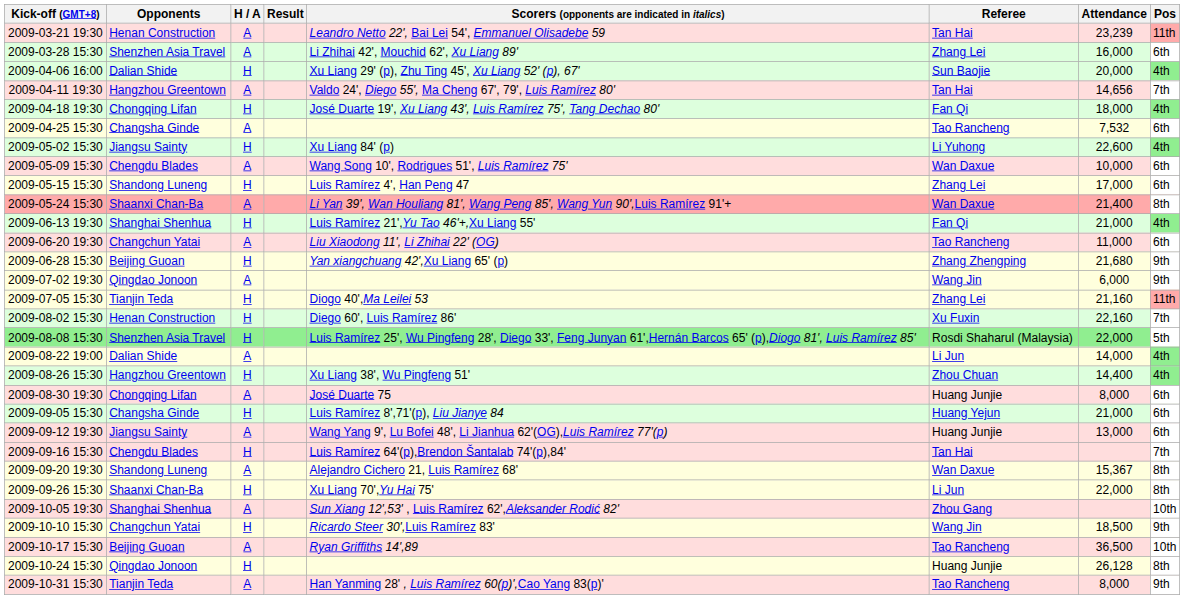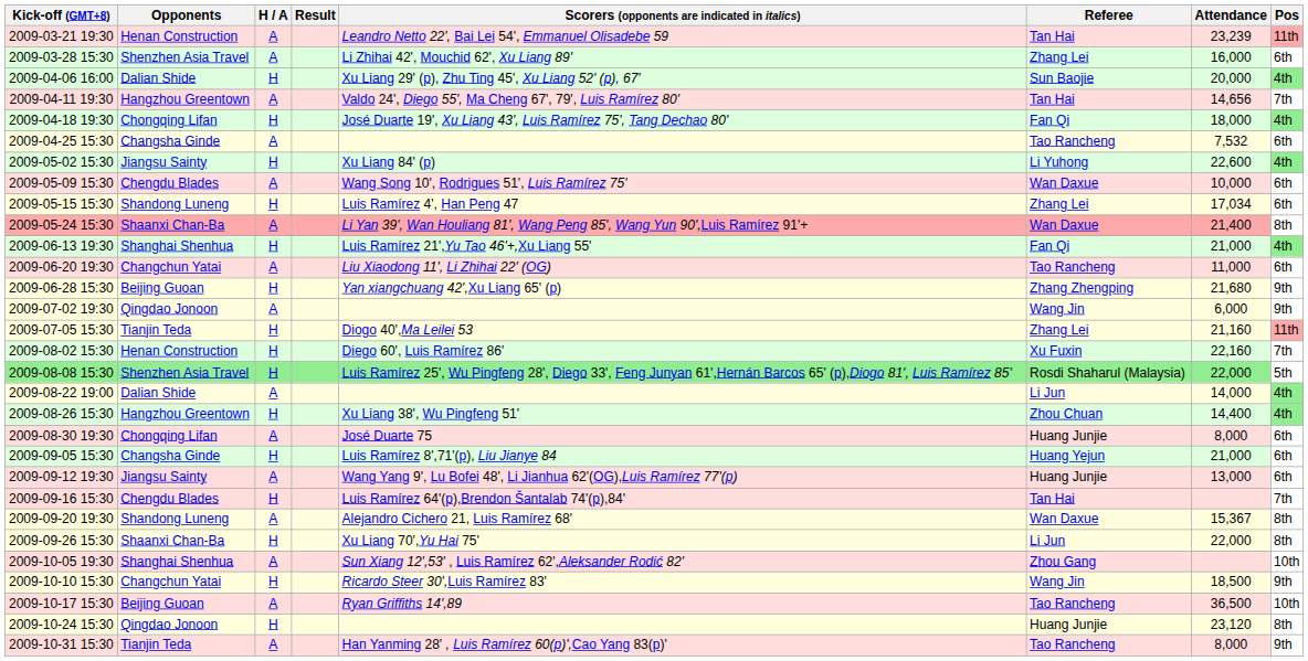2009-05-15 15:30 | Attendance: 17,000 -> 17,034
2009-10-24 15:30 | Attendance: 26,128 -> 23,120
